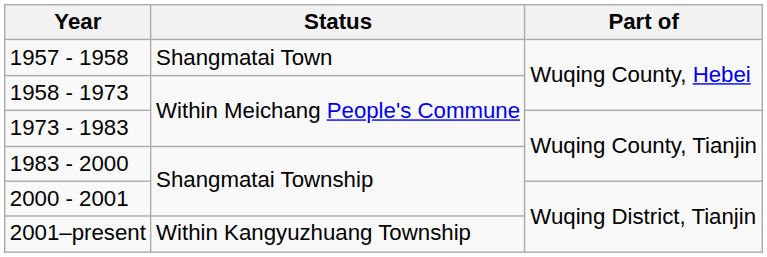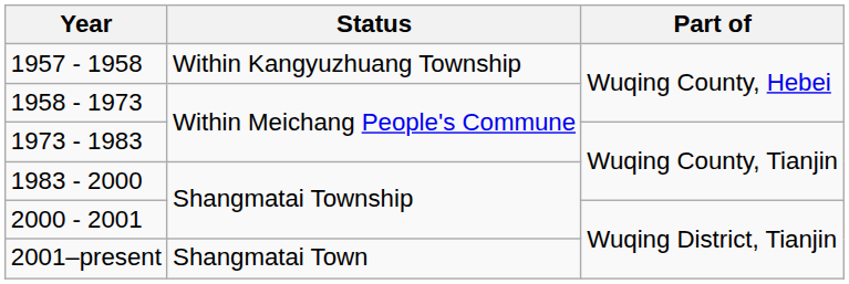1957 - 1958 | Status: Shangmatai Town -> Within Kangyuzhuang Township
2001–present | Status: Within Kangyuzhuang Township -> Shangmatai Town
